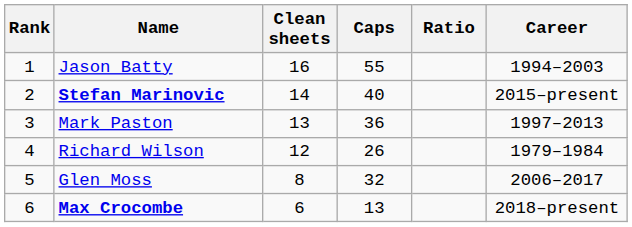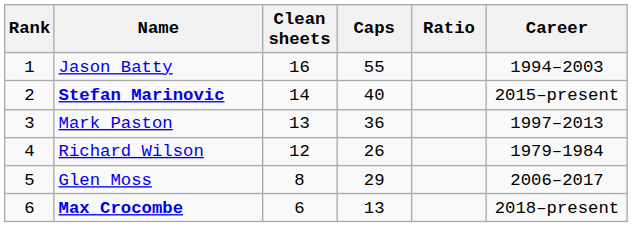Glen Moss | Caps: 32 -> 29
